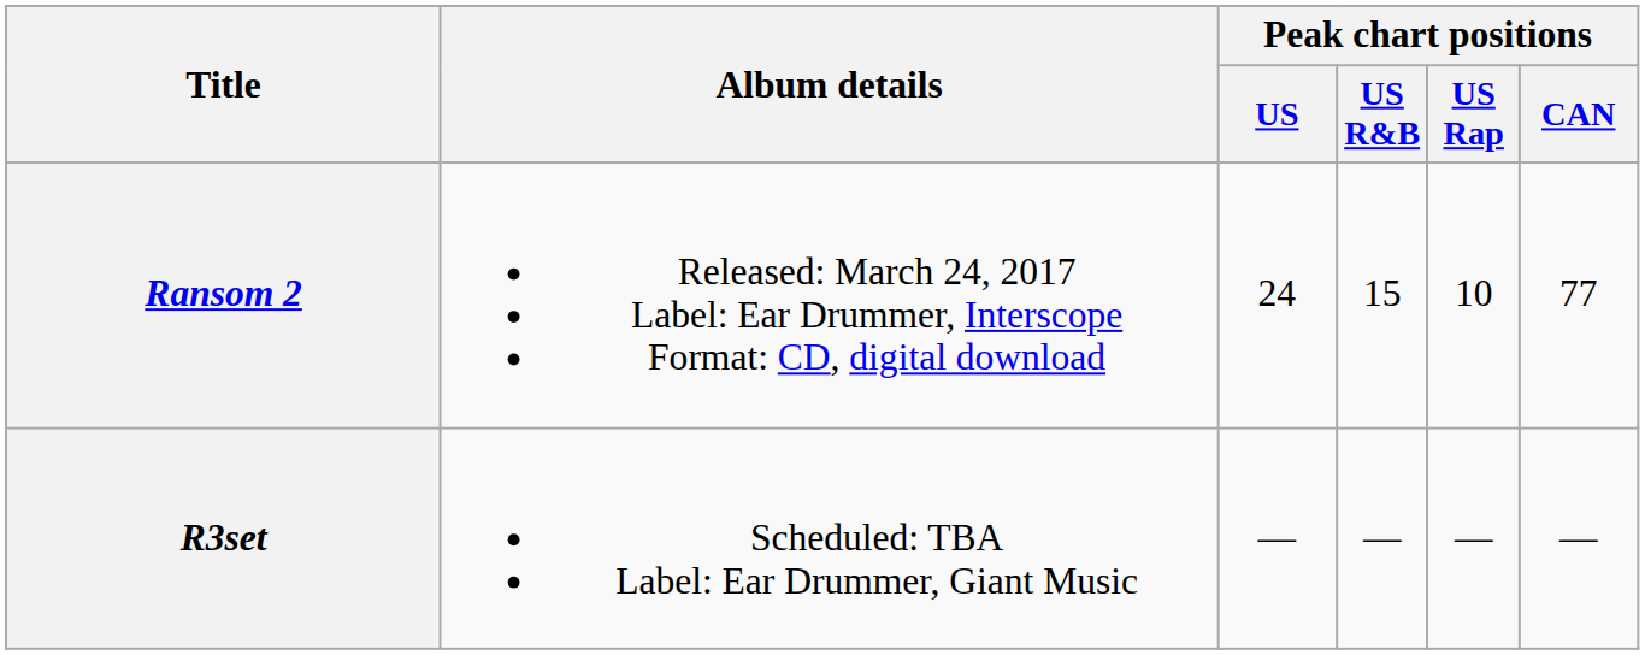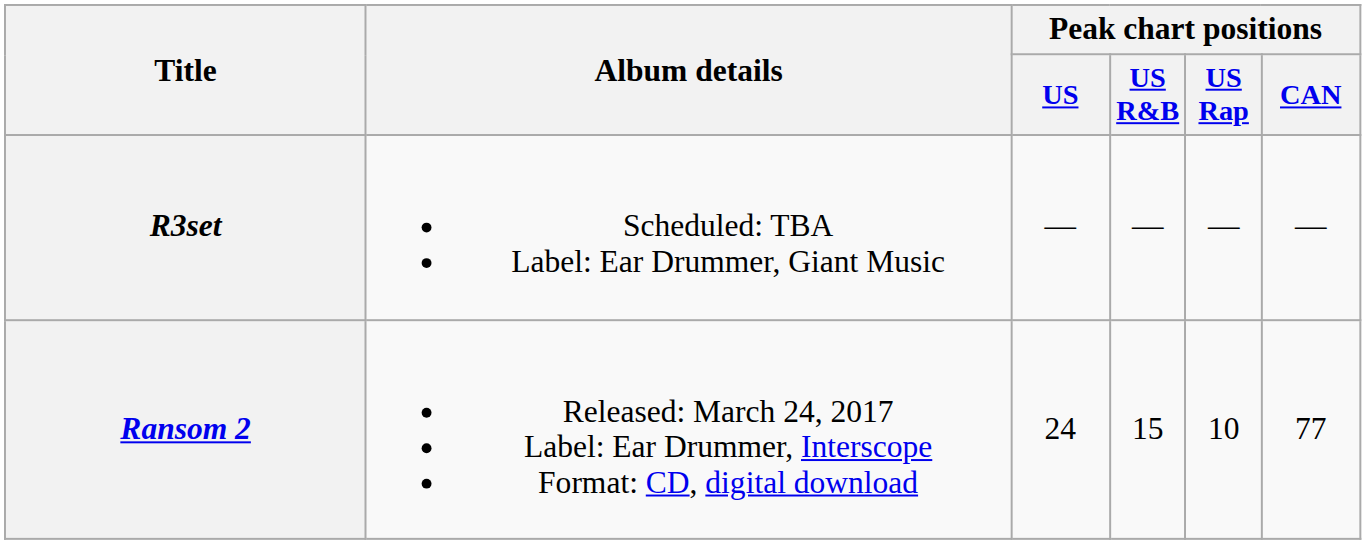rows swapped: Ransom 2 <-> R3set
